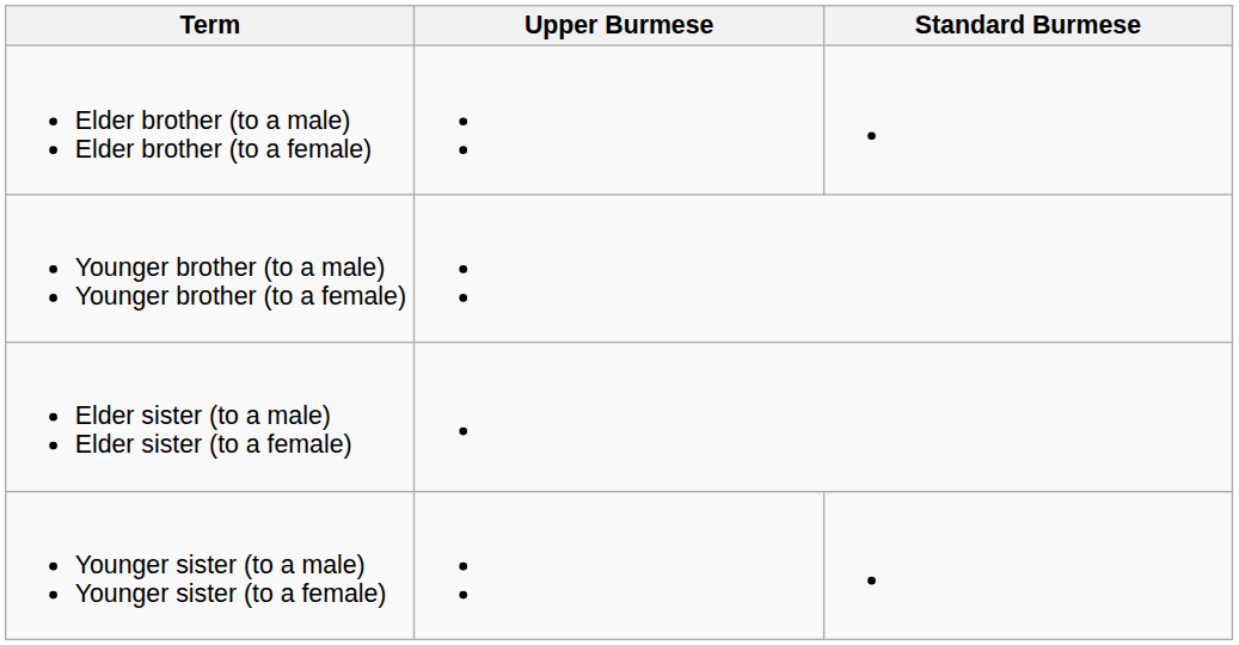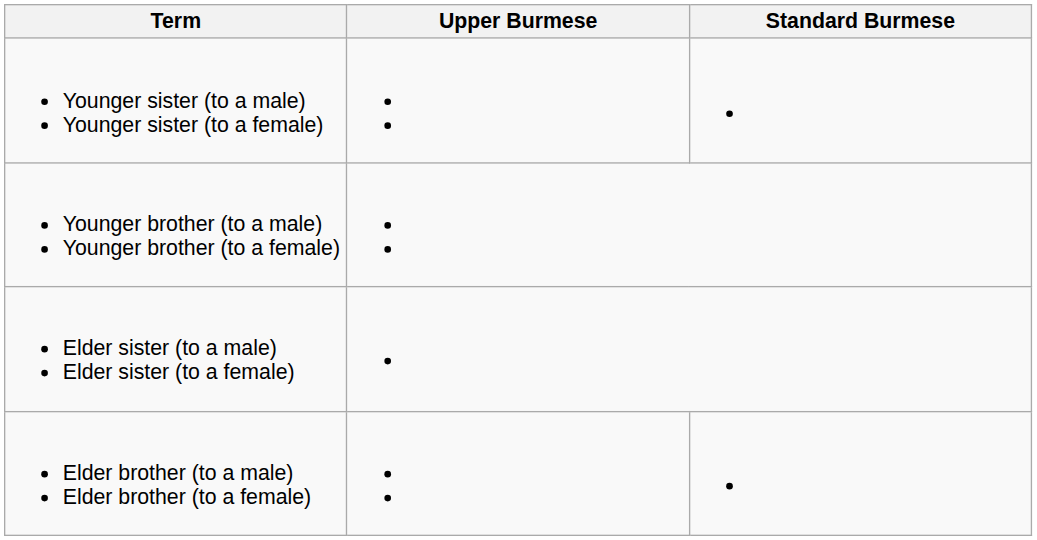rows swapped: Elder brother (to a male) Elder brother (to a female) <-> Younger sister (to a male) Younger sister (to a female)
